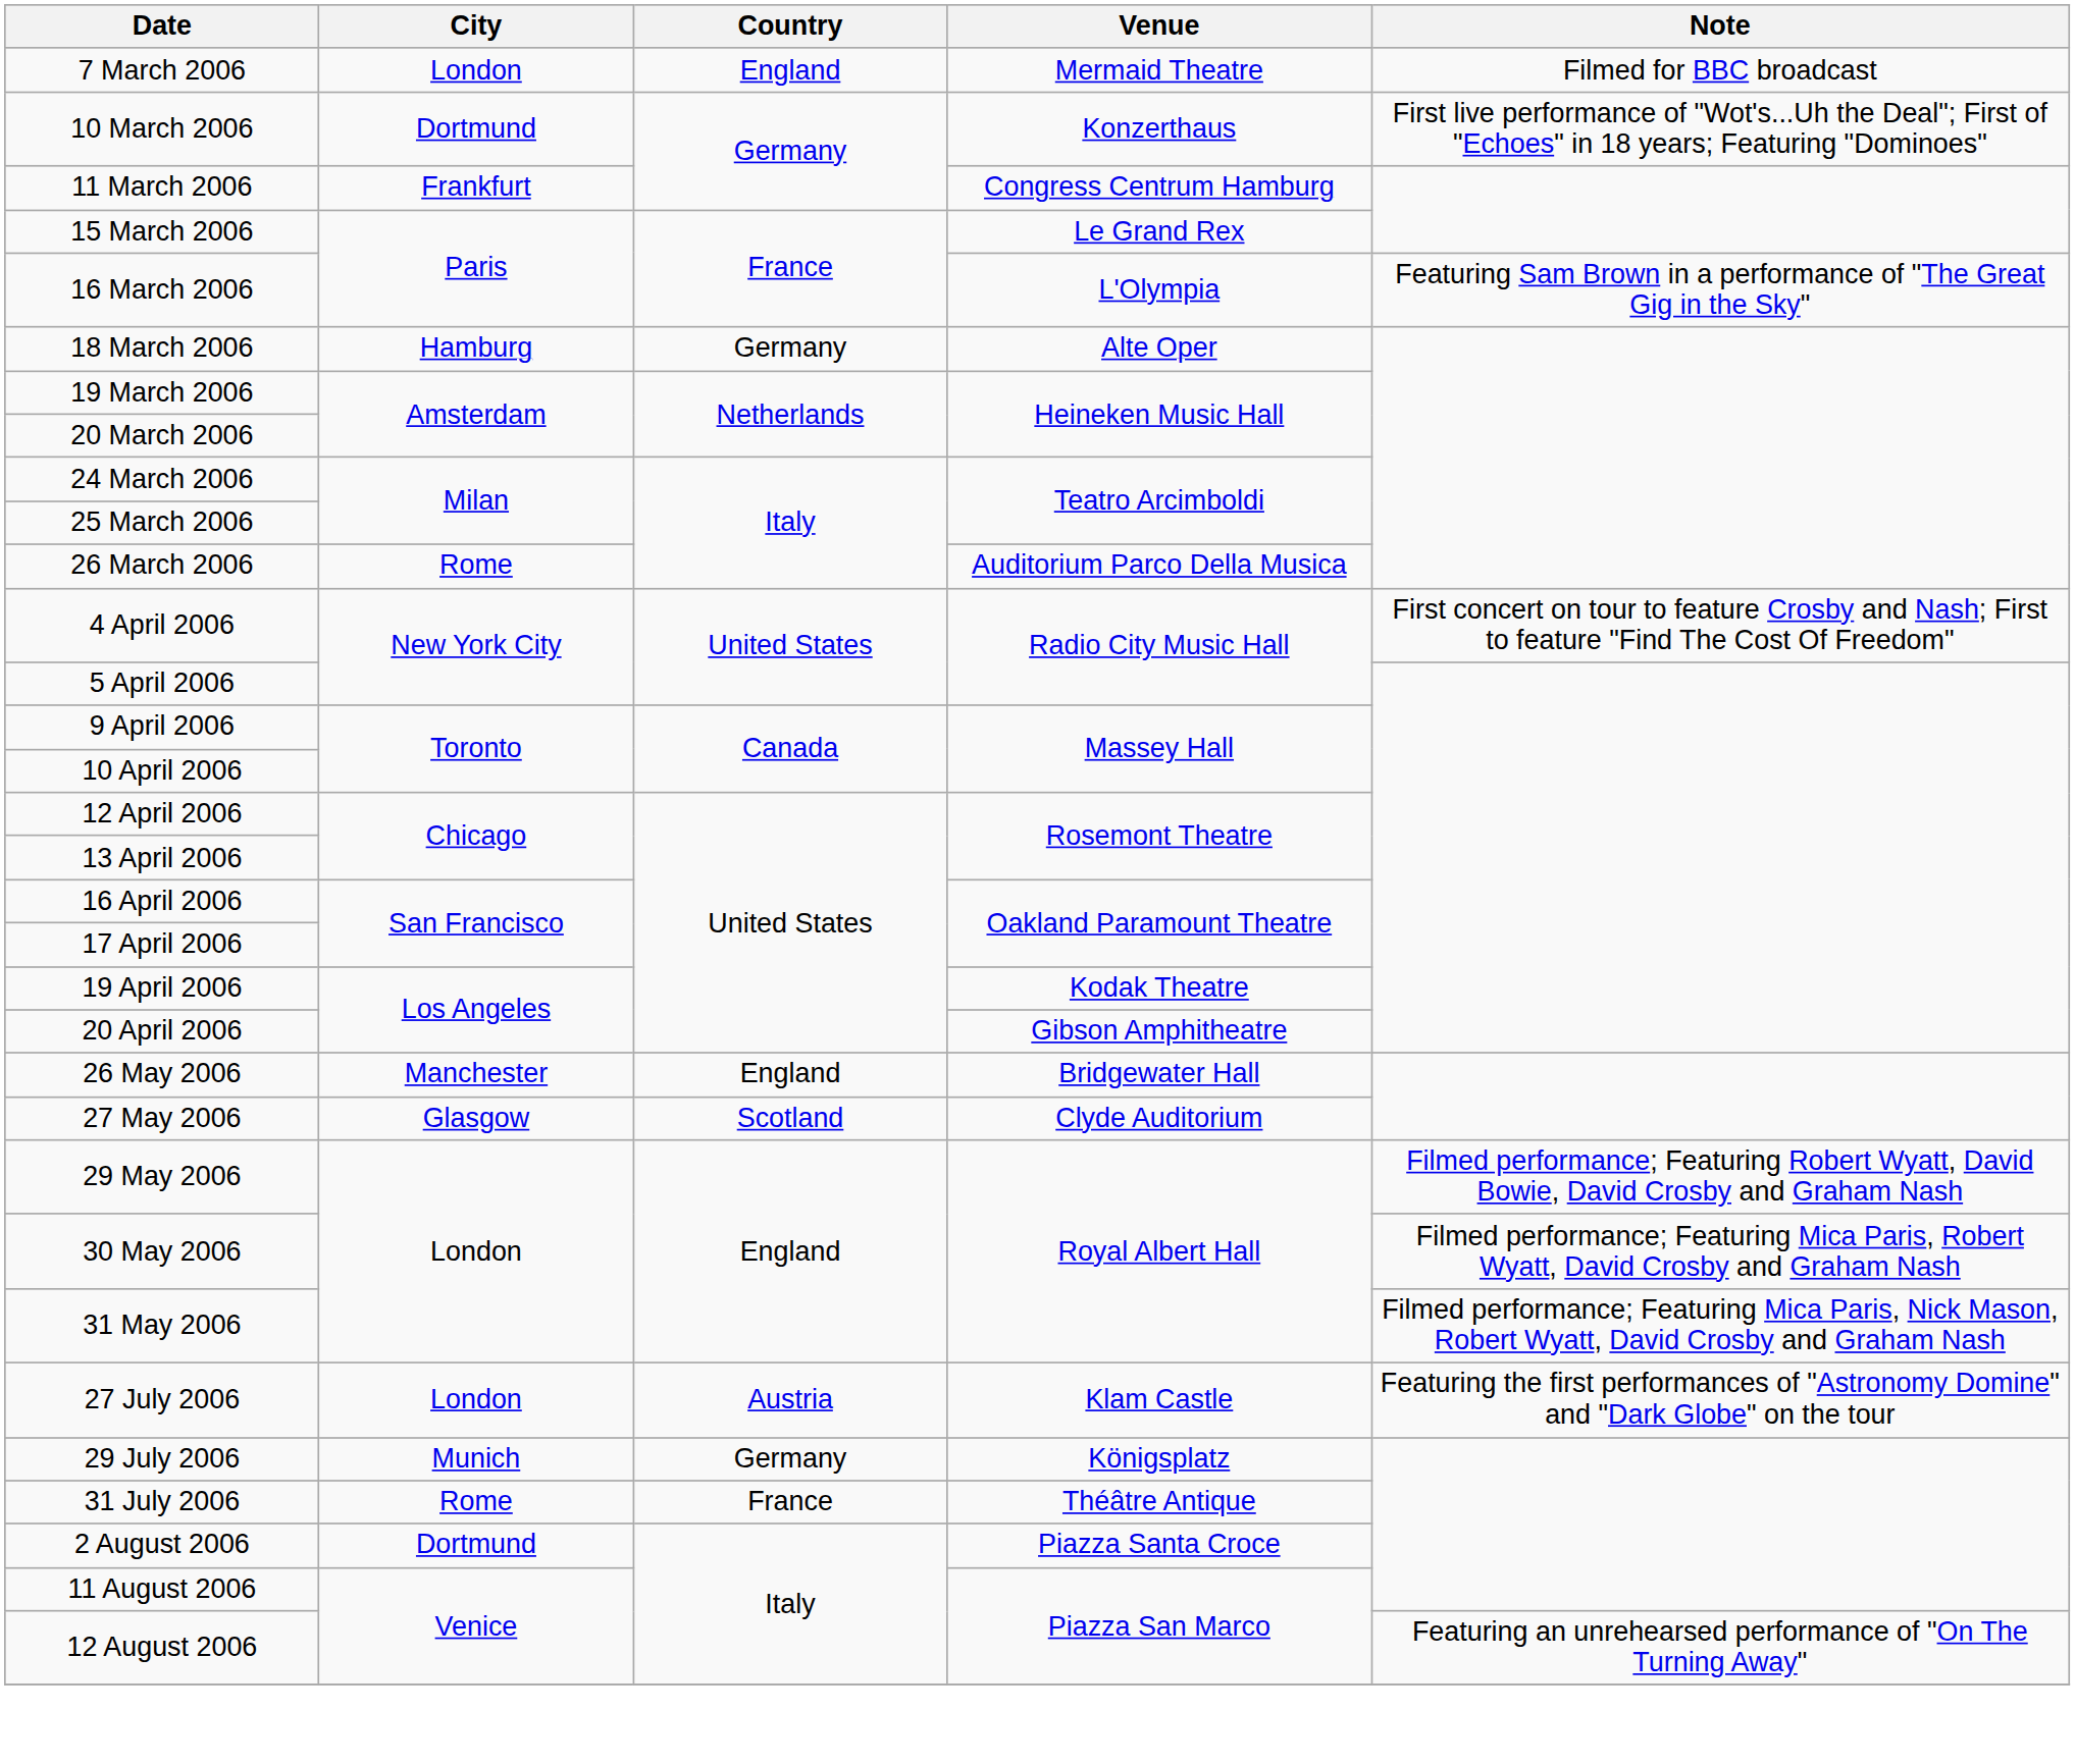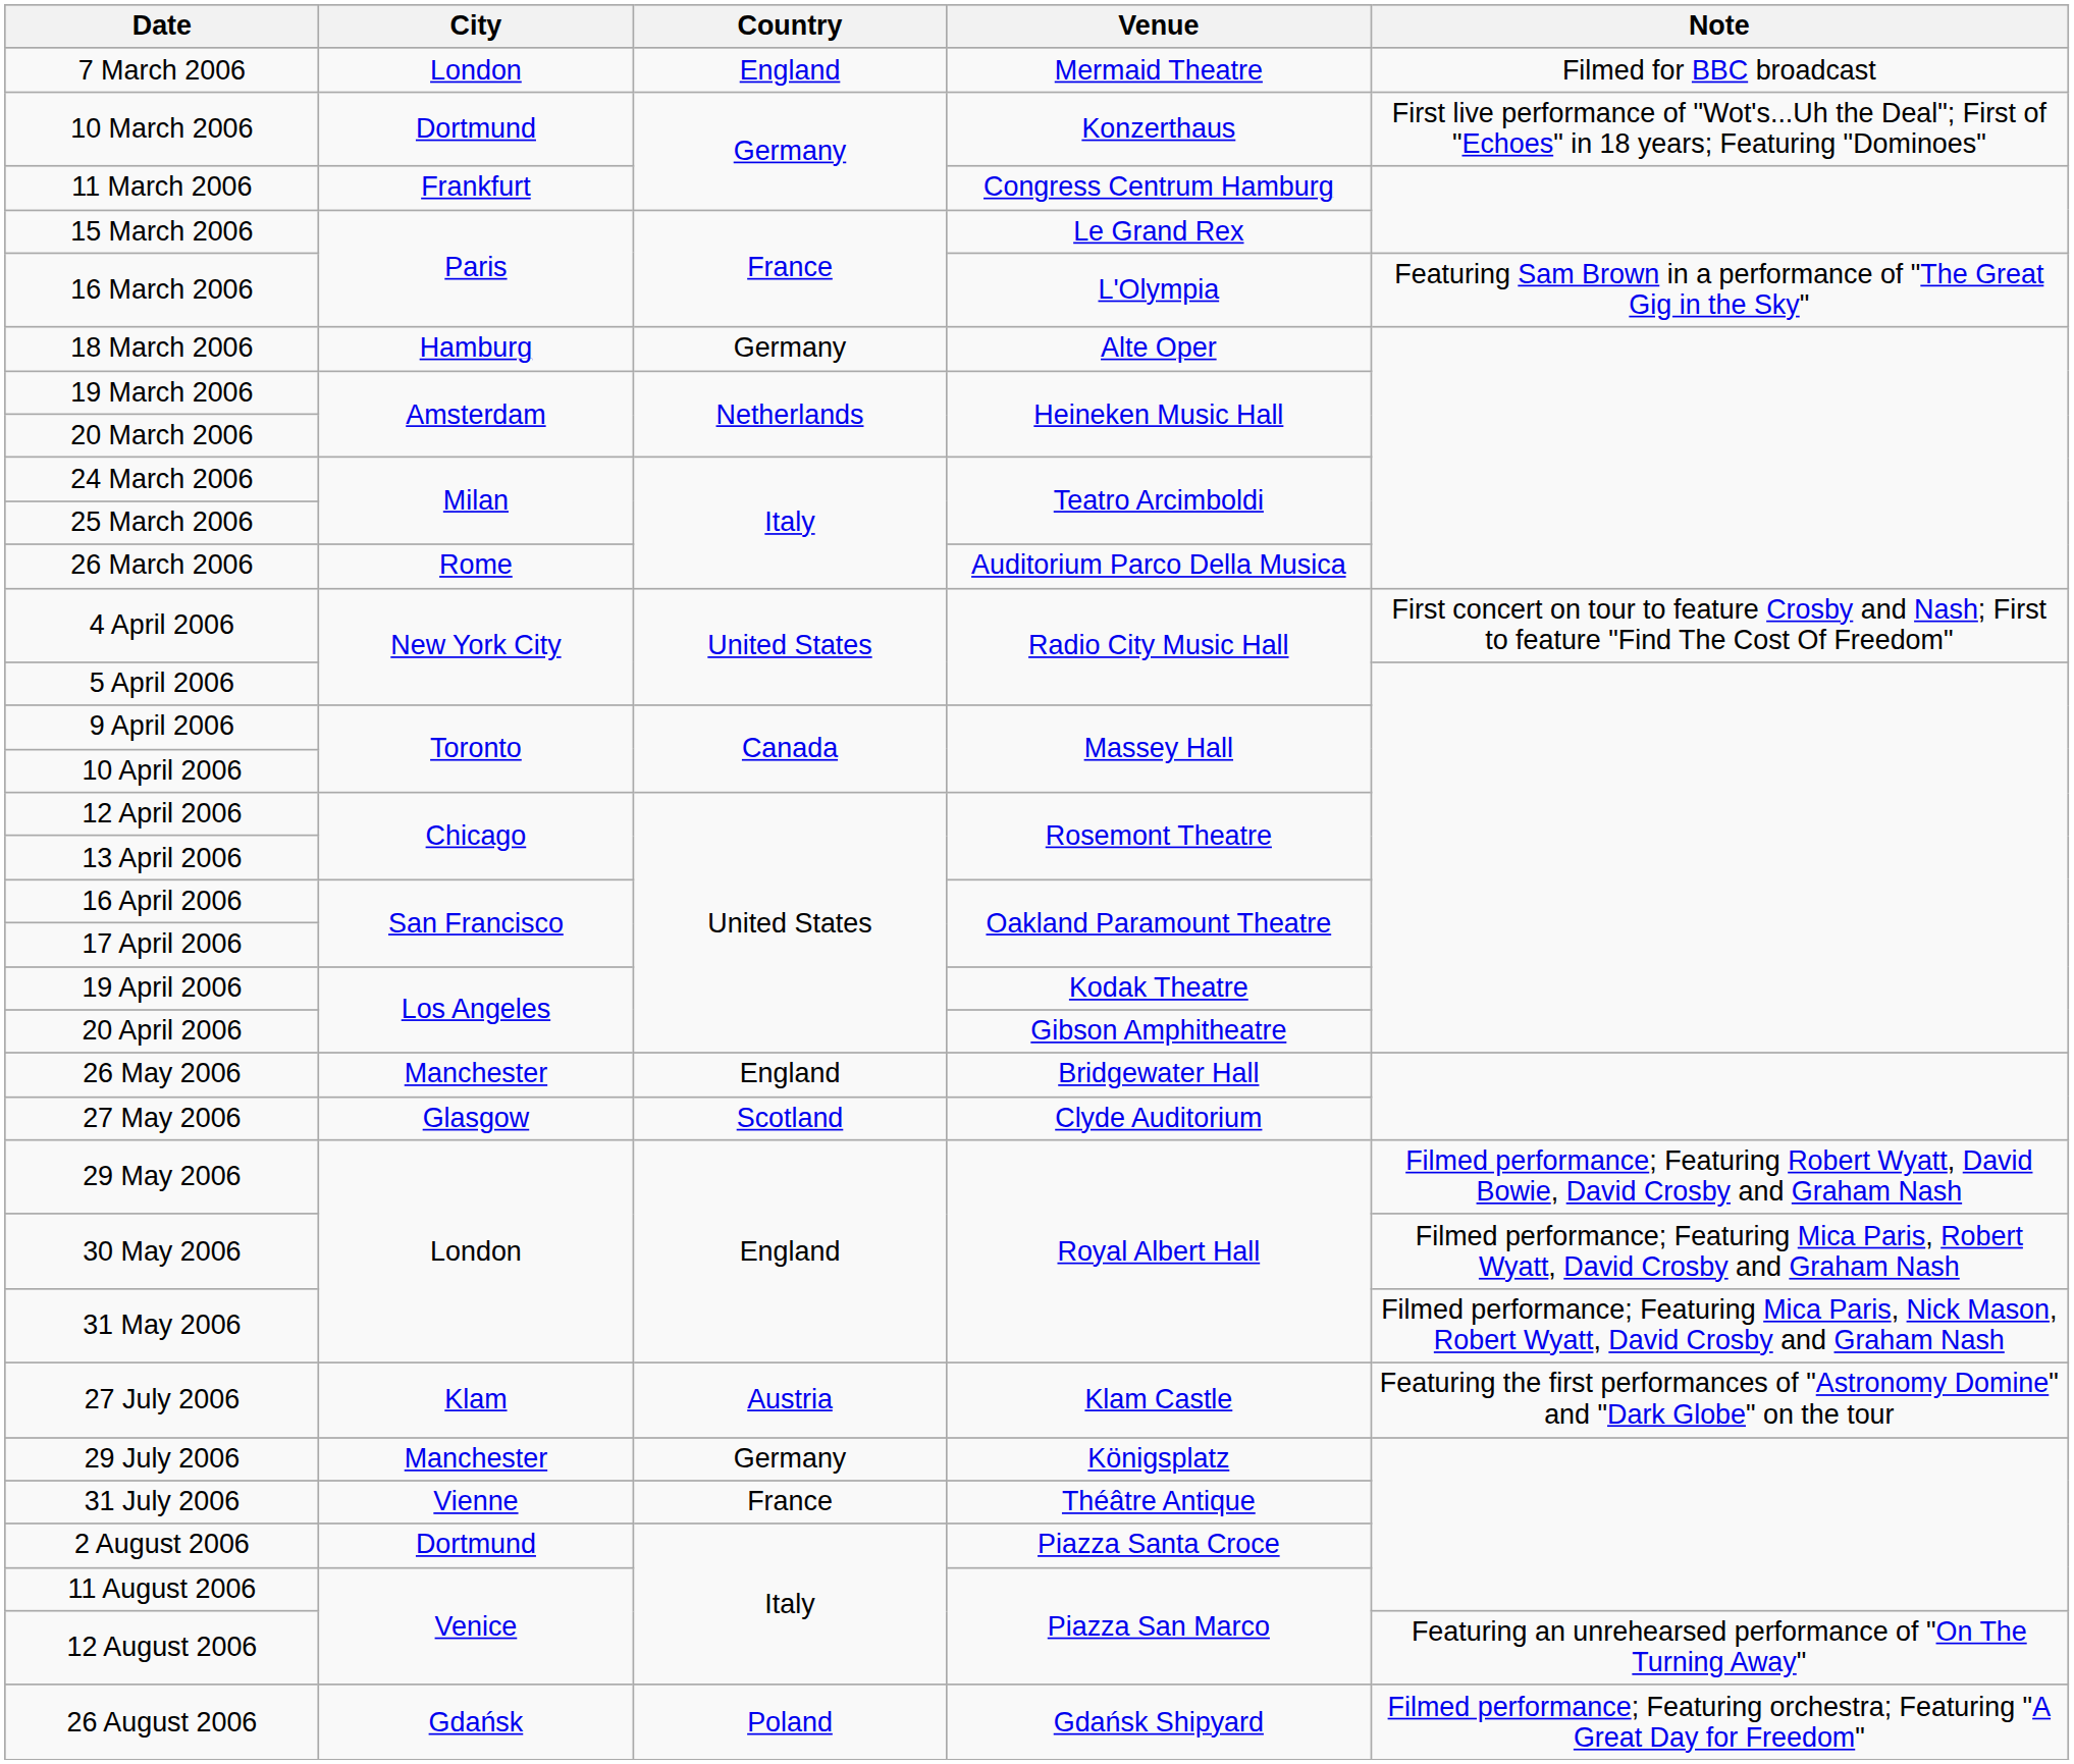27 July 2006 | City: London -> Klam
29 July 2006 | City: Munich -> Manchester
31 July 2006 | City: Rome -> Vienne
+ row: 26 August 2006 | Gdańsk | Poland | Gdańsk Shipyard | Filmed performance; Featuring orchestra; Featuring "A Great Day for Freedom"
